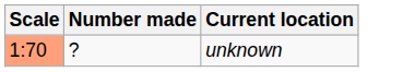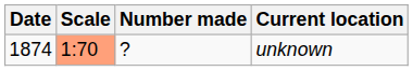+ column: Date | 1874
